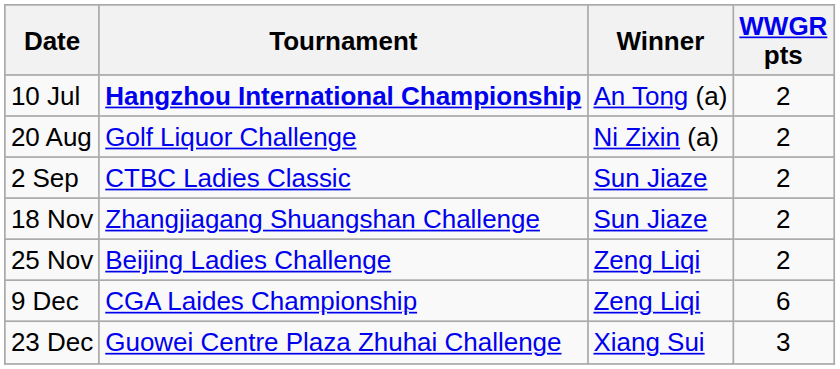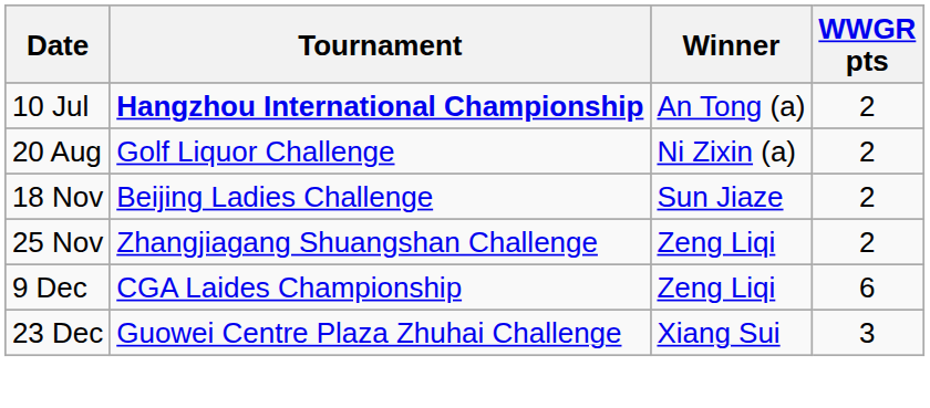- row: 2 Sep | CTBC Ladies Classic | Sun Jiaze | 2
18 Nov | Tournament: Zhangjiagang Shuangshan Challenge -> Beijing Ladies Challenge
25 Nov | Tournament: Beijing Ladies Challenge -> Zhangjiagang Shuangshan Challenge
